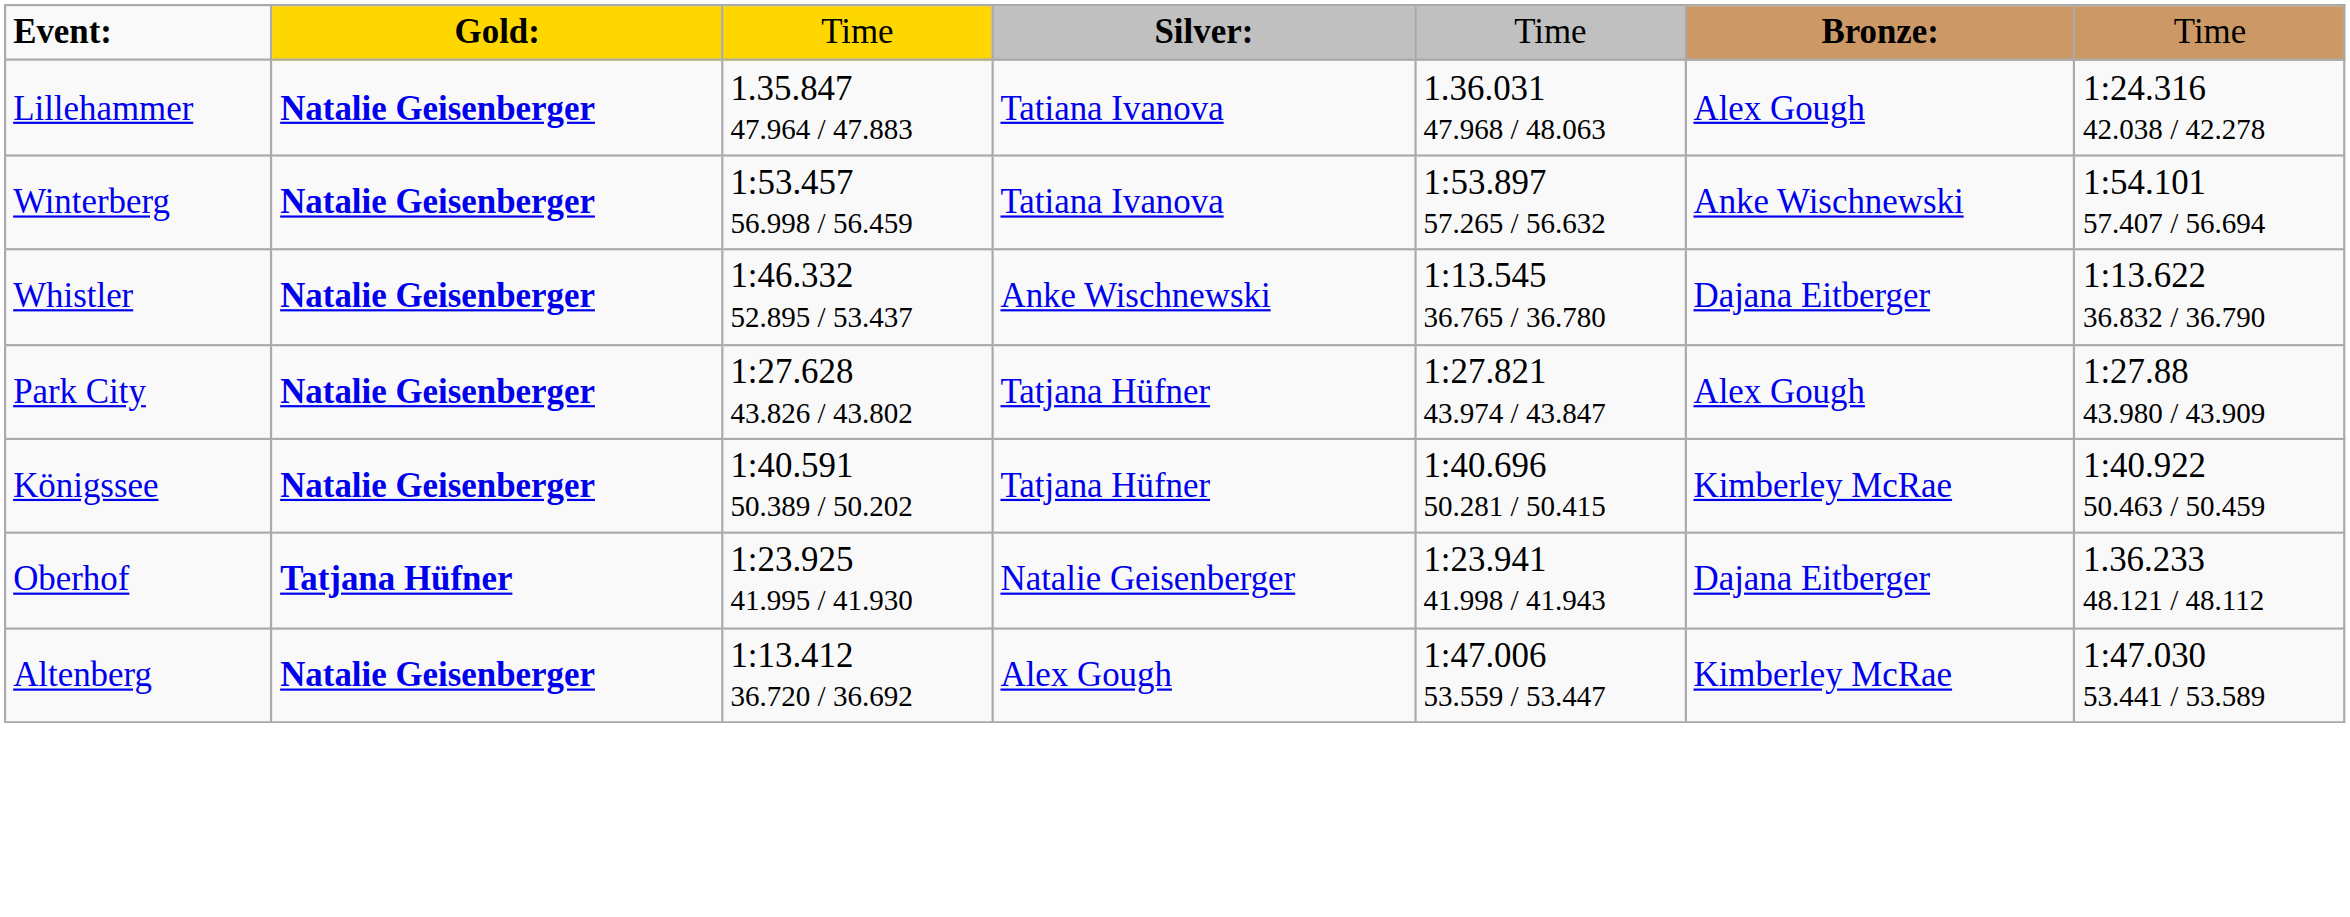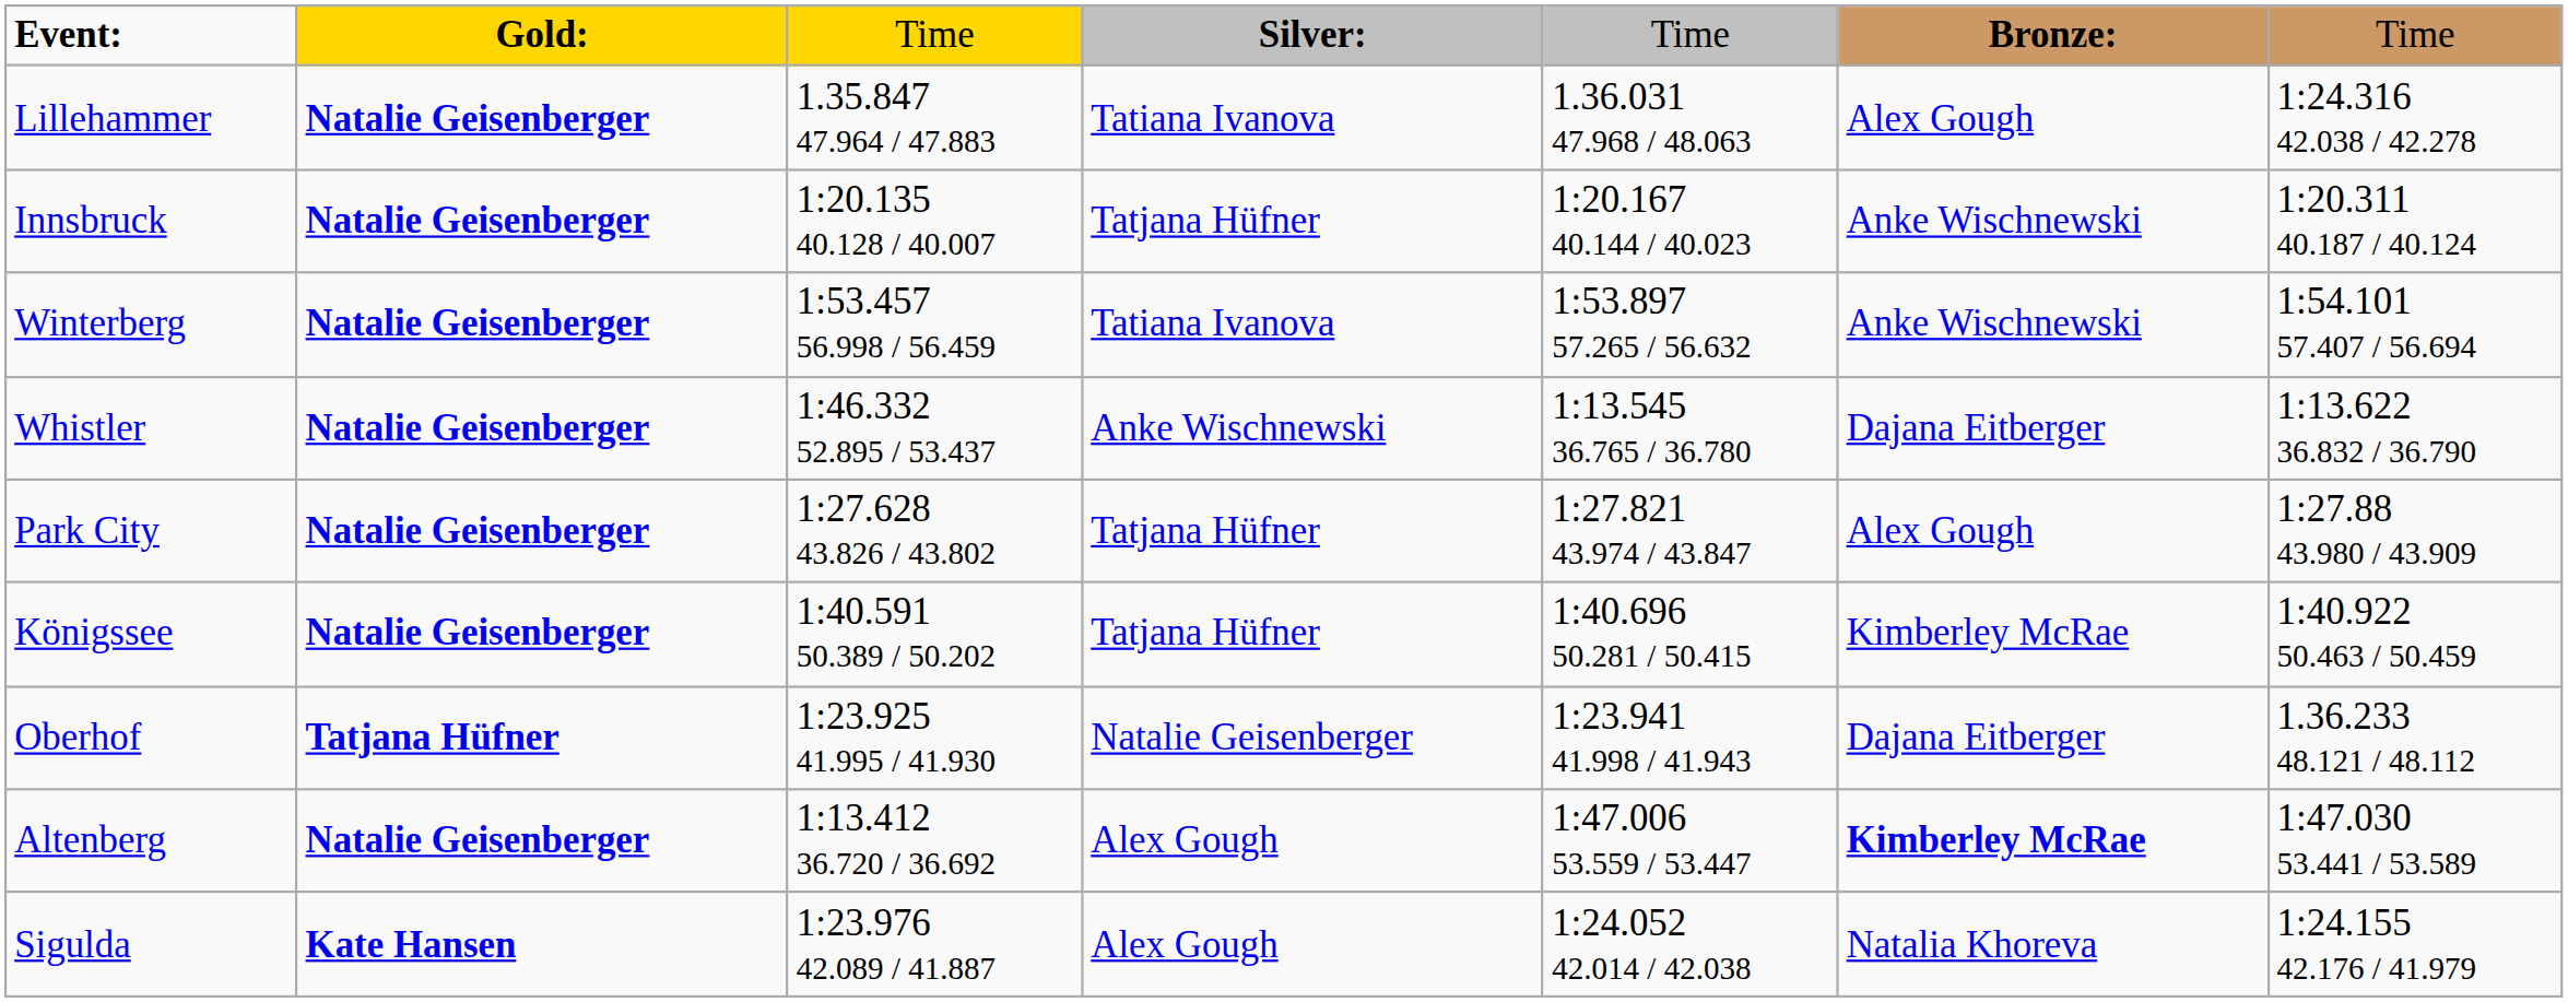+ row: Innsbruck | Natalie Geisenberger | 1:20.135 40.128 / 40.007 | Tatjana Hüfner | 1:20.167 40.144 / 40.023 | Anke Wischnewski | 1:20.311 40.187 / 40.124
Altenberg | column 6: normal -> bold
+ row: Sigulda | Kate Hansen | 1:23.976 42.089 / 41.887 | Alex Gough | 1:24.052 42.014 / 42.038 | Natalia Khoreva | 1:24.155 42.176 / 41.979
